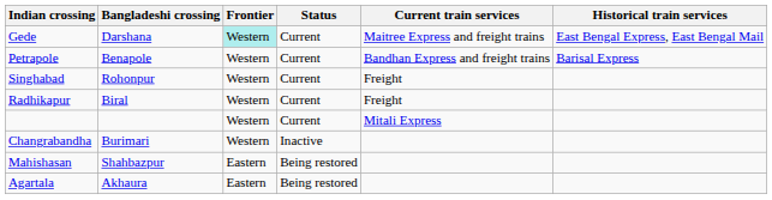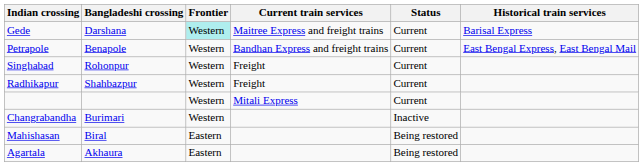columns swapped: Status <-> Current train services
Gede | Historical train services: East Bengal Express, East Bengal Mail -> Barisal Express
Petrapole | Historical train services: Barisal Express -> East Bengal Express, East Bengal Mail
Radhikapur | Bangladeshi crossing: Biral -> Shahbazpur
Mahishasan | Bangladeshi crossing: Shahbazpur -> Biral
